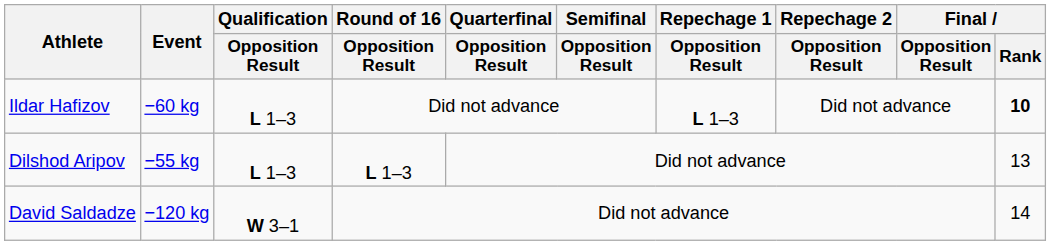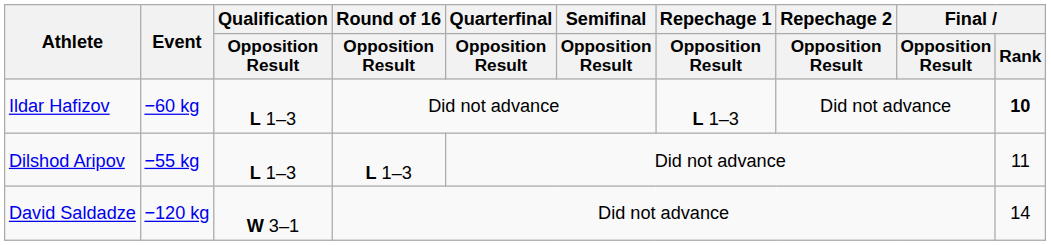Dilshod Aripov | Final / Rank: 13 -> 11
